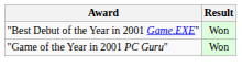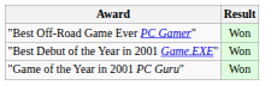+ row: "Best Off-Road Game Ever PC Gamer" | Won
